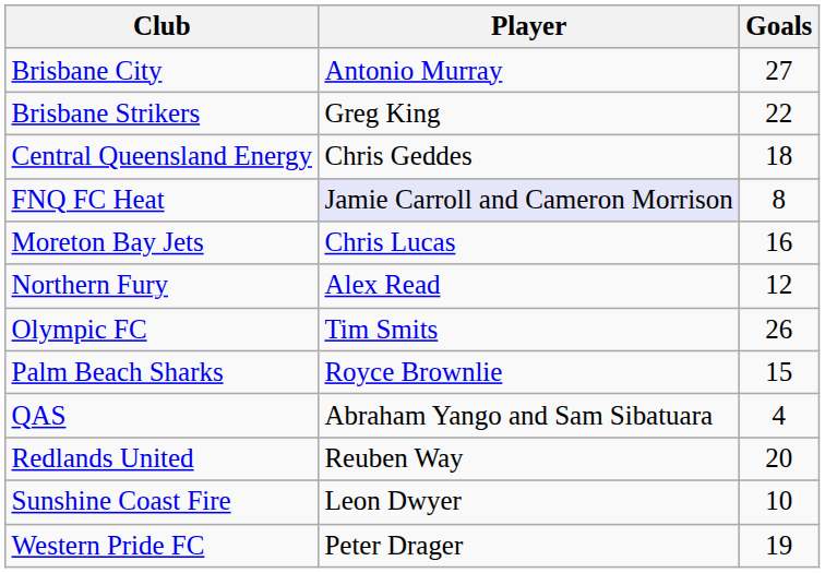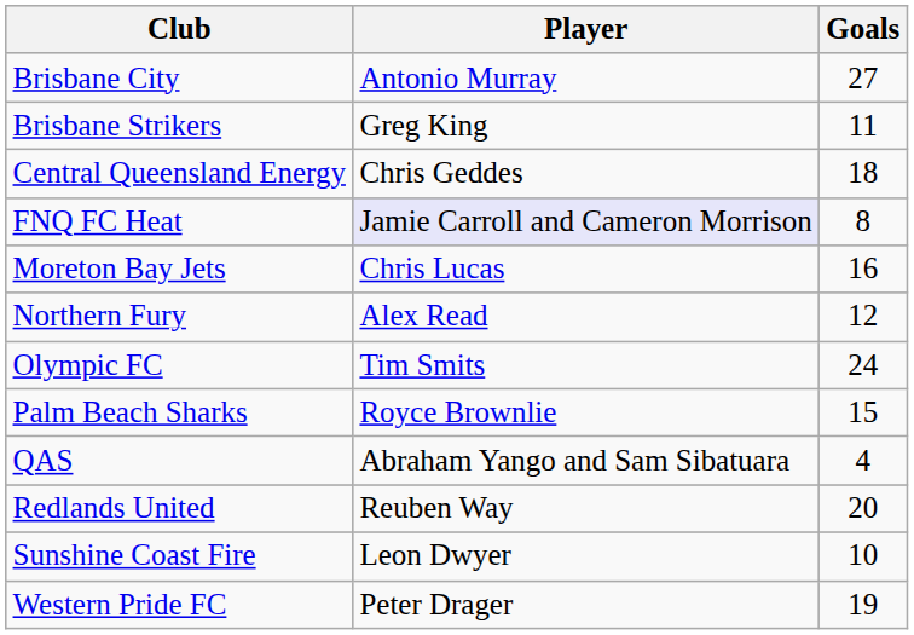Brisbane Strikers | Goals: 22 -> 11
Olympic FC | Goals: 26 -> 24
